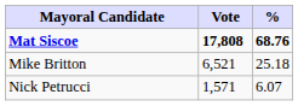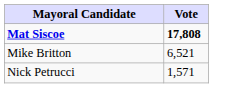- column: % | 68.76 | 25.18 | 6.07
